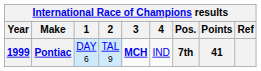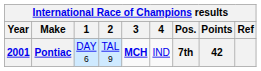Pontiac | Year: 1999 -> 2001
Pontiac | Points: 41 -> 42
